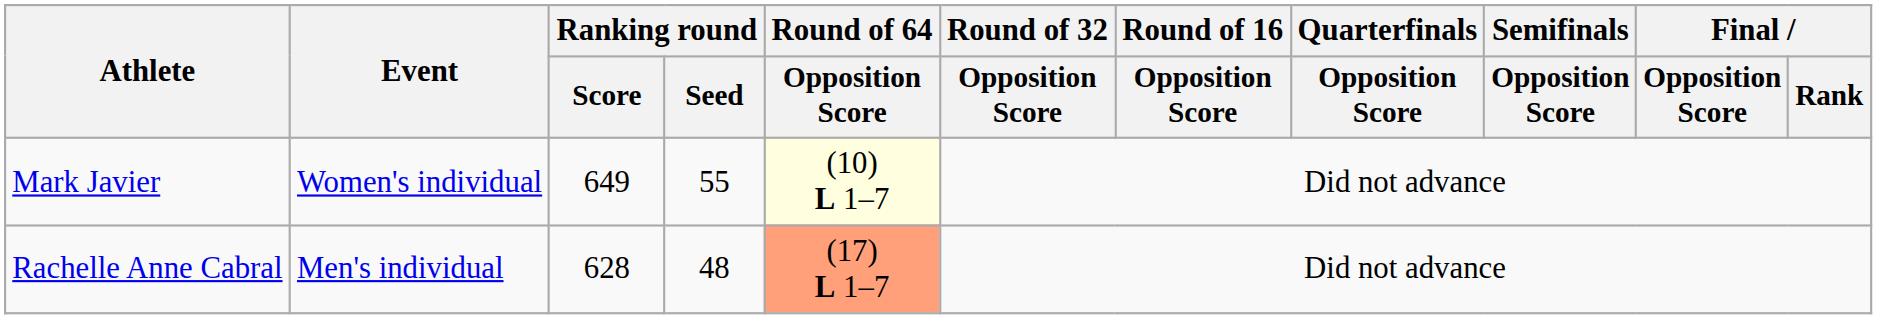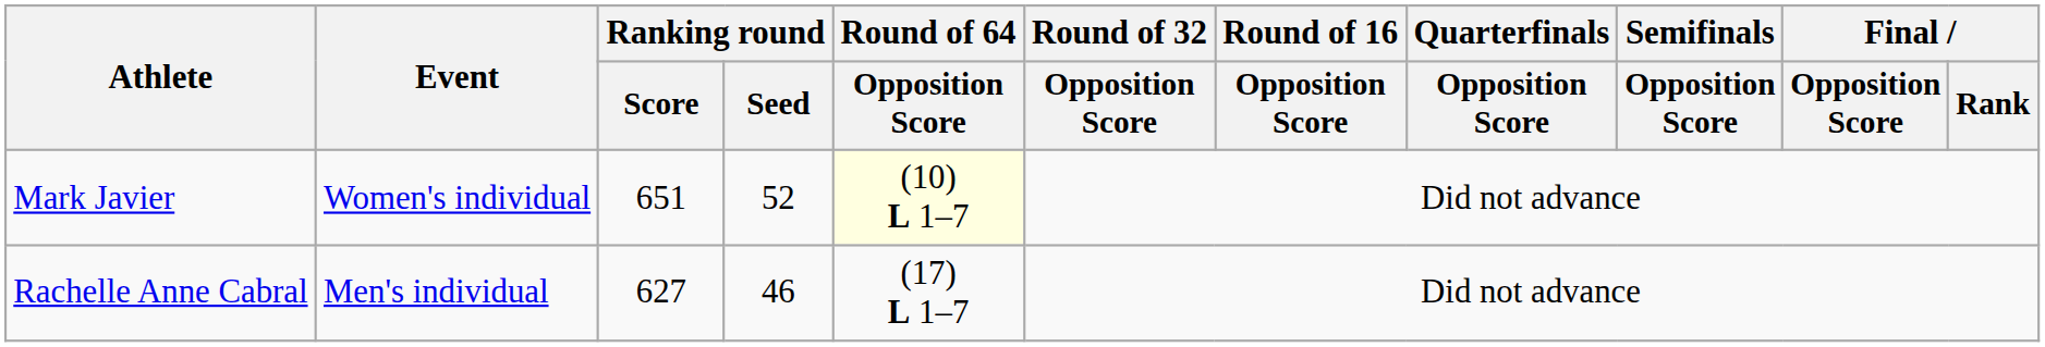Mark Javier | Ranking round / Score: 649 -> 651
Mark Javier | Ranking round / Seed: 55 -> 52
Rachelle Anne Cabral | Ranking round / Score: 628 -> 627
Rachelle Anne Cabral | Ranking round / Seed: 48 -> 46
Rachelle Anne Cabral | Round of 64 / Opposition Score: lightsalmon background -> no background
